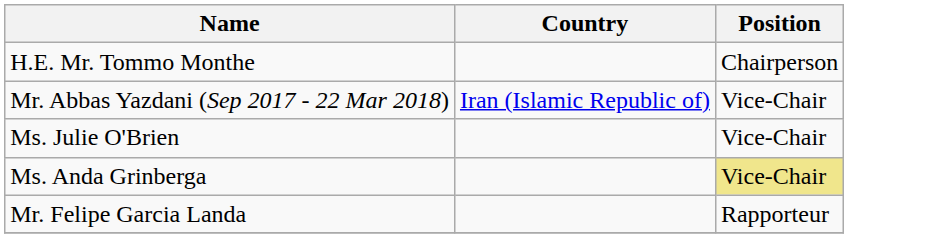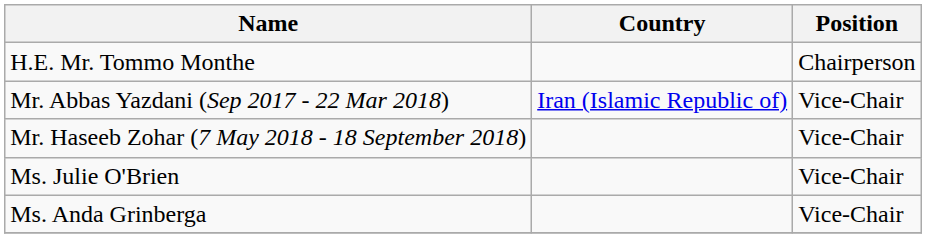+ row: Mr. Haseeb Zohar (7 May 2018 - 18 September 2018) | Vice-Chair
Ms. Anda Grinberga | Position: khaki background -> no background
- row: Mr. Felipe Garcia Landa | Rapporteur
